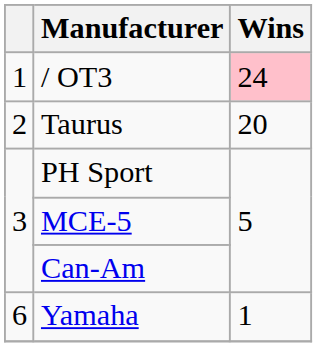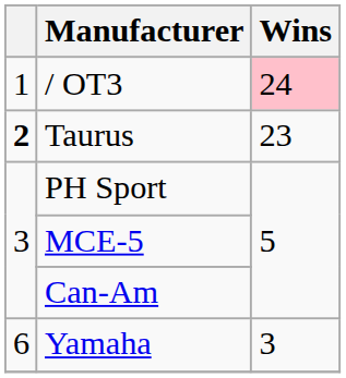Taurus | column 1: normal -> bold
Taurus | Wins: 20 -> 23
Yamaha | Wins: 1 -> 3
